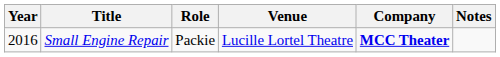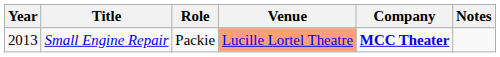Small Engine Repair | Year: 2016 -> 2013
Small Engine Repair | Venue: no background -> lightsalmon background
